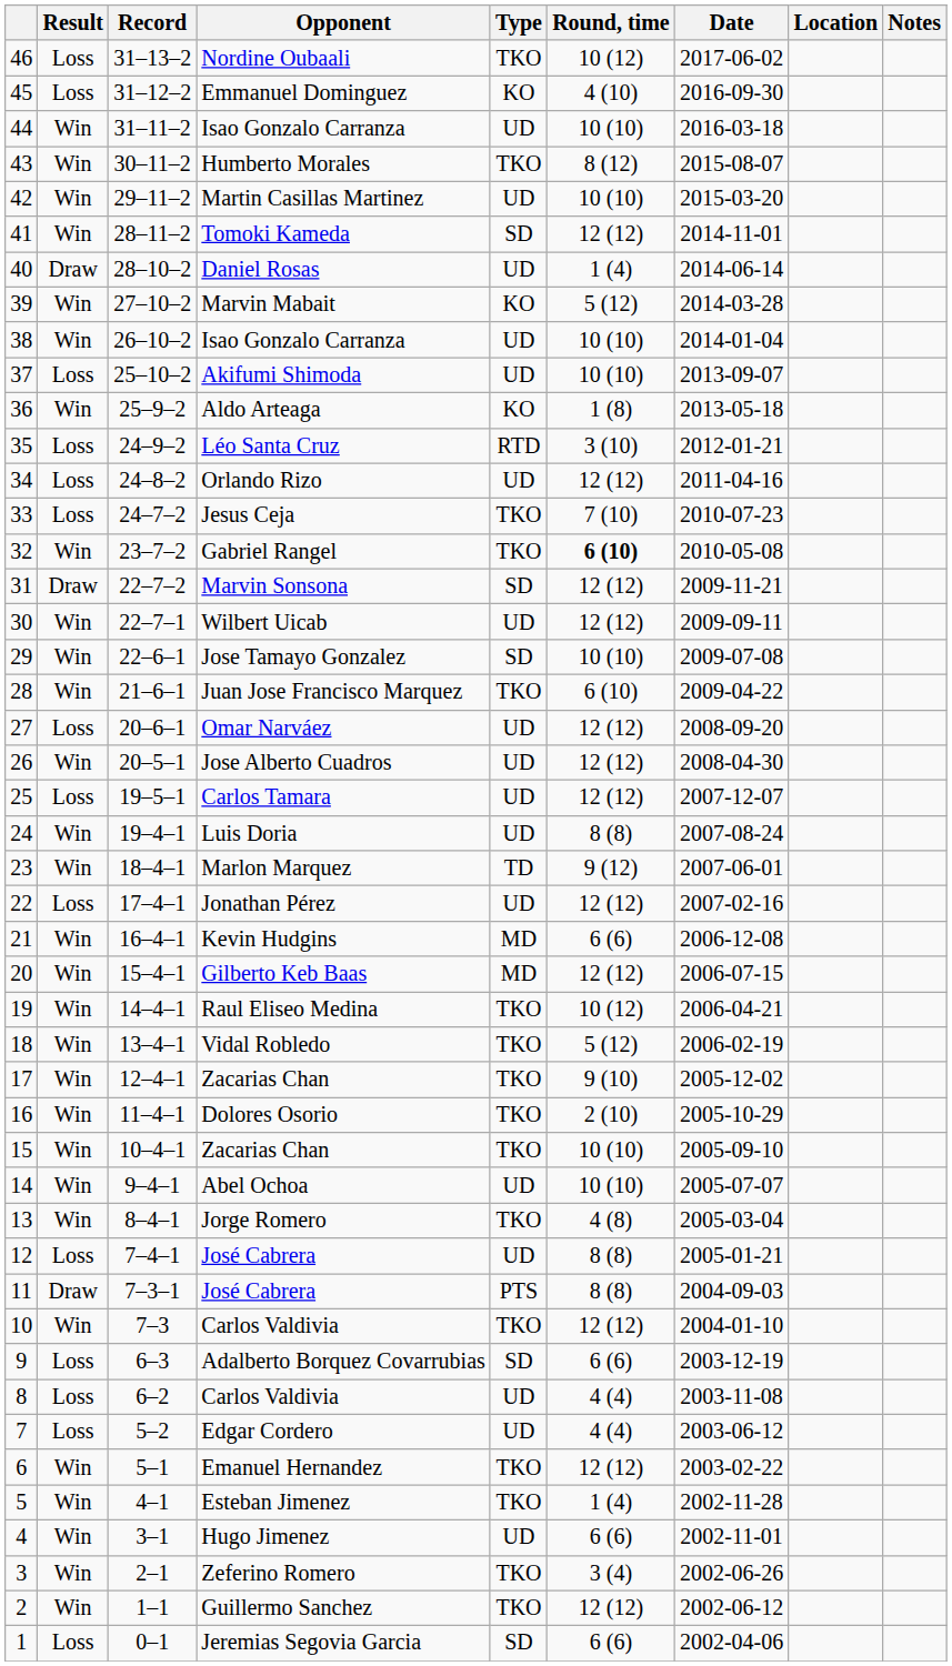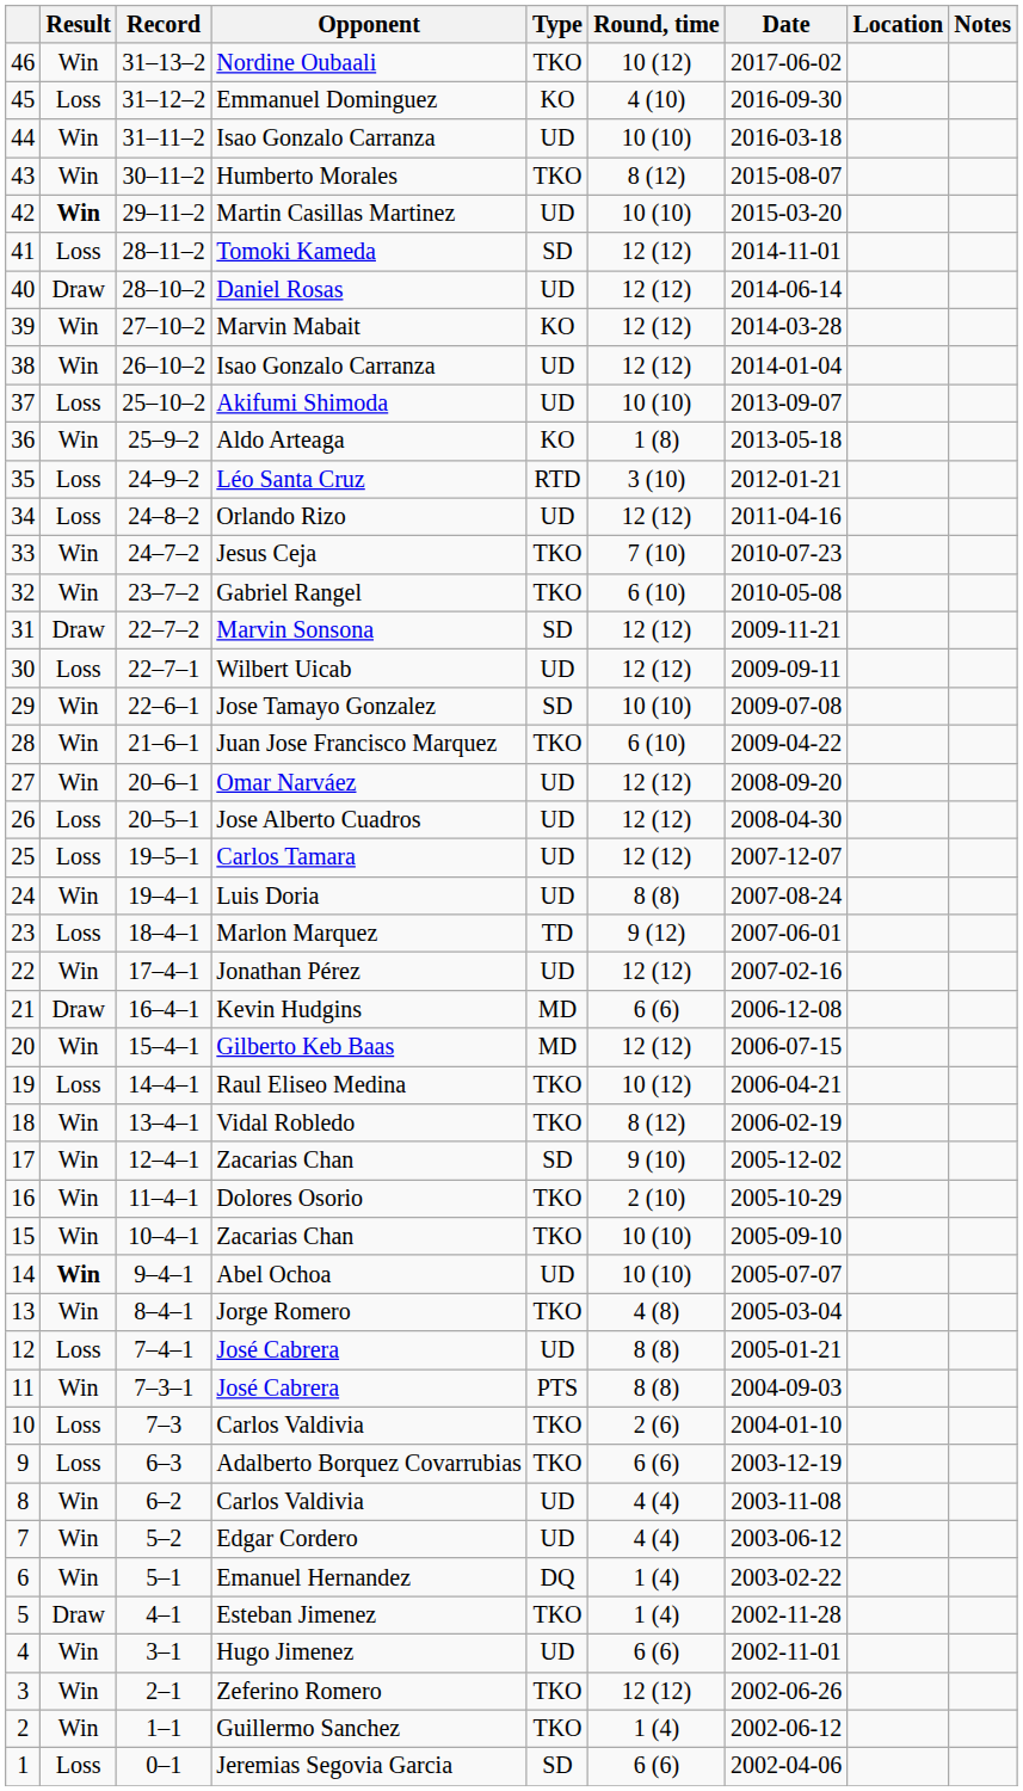Nordine Oubaali | Result: Loss -> Win
Martin Casillas Martinez | Result: normal -> bold
Tomoki Kameda | Result: Win -> Loss
Daniel Rosas | Round, time: 1 (4) -> 12 (12)
Marvin Mabait | Round, time: 5 (12) -> 12 (12)
38 / Isao Gonzalo Carranza | Round, time: 10 (10) -> 12 (12)
Jesus Ceja | Result: Loss -> Win
Gabriel Rangel | Round, time: bold -> normal
Wilbert Uicab | Result: Win -> Loss
Omar Narváez | Result: Loss -> Win
Jose Alberto Cuadros | Result: Win -> Loss
Marlon Marquez | Result: Win -> Loss
Jonathan Pérez | Result: Loss -> Win
Kevin Hudgins | Result: Win -> Draw
Raul Eliseo Medina | Result: Win -> Loss
Vidal Robledo | Round, time: 5 (12) -> 8 (12)
17 / Zacarias Chan | Type: TKO -> SD
Abel Ochoa | Result: normal -> bold
11 / José Cabrera | Result: Draw -> Win
10 / Carlos Valdivia | Result: Win -> Loss
10 / Carlos Valdivia | Round, time: 12 (12) -> 2 (6)
Adalberto Borquez Covarrubias | Type: SD -> TKO
8 / Carlos Valdivia | Result: Loss -> Win
Edgar Cordero | Result: Loss -> Win
Emanuel Hernandez | Type: TKO -> DQ
Emanuel Hernandez | Round, time: 12 (12) -> 1 (4)
Esteban Jimenez | Result: Win -> Draw
Zeferino Romero | Round, time: 3 (4) -> 12 (12)
Guillermo Sanchez | Round, time: 12 (12) -> 1 (4)
